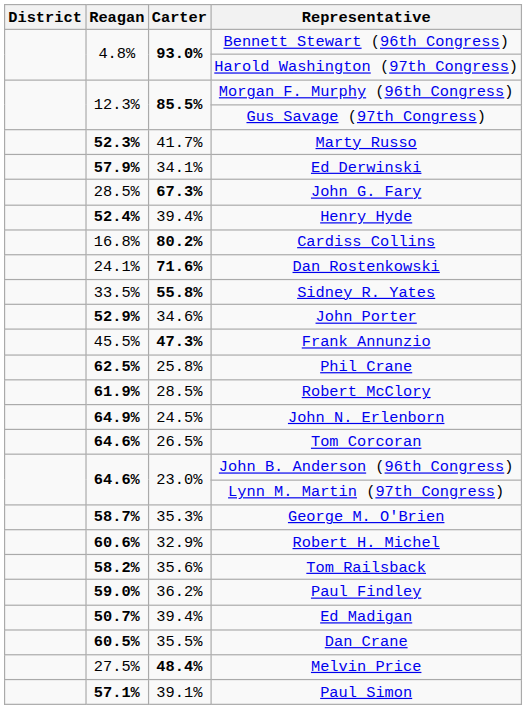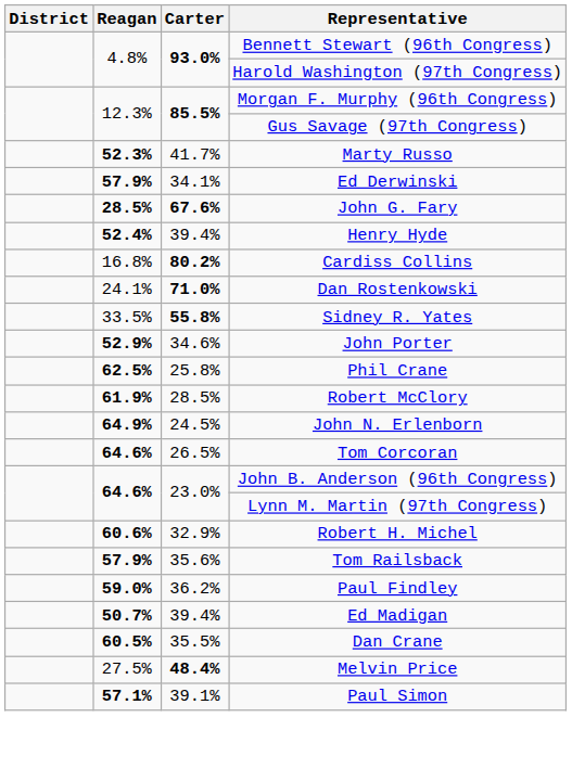John G. Fary | Reagan: normal -> bold
John G. Fary | Carter: 67.3% -> 67.6%
Dan Rostenkowski | Carter: 71.6% -> 71.0%
- row: 45.5% | 47.3% | Frank Annunzio
- row: 58.7% | 35.3% | George M. O'Brien
Tom Railsback | Reagan: 58.2% -> 57.9%
